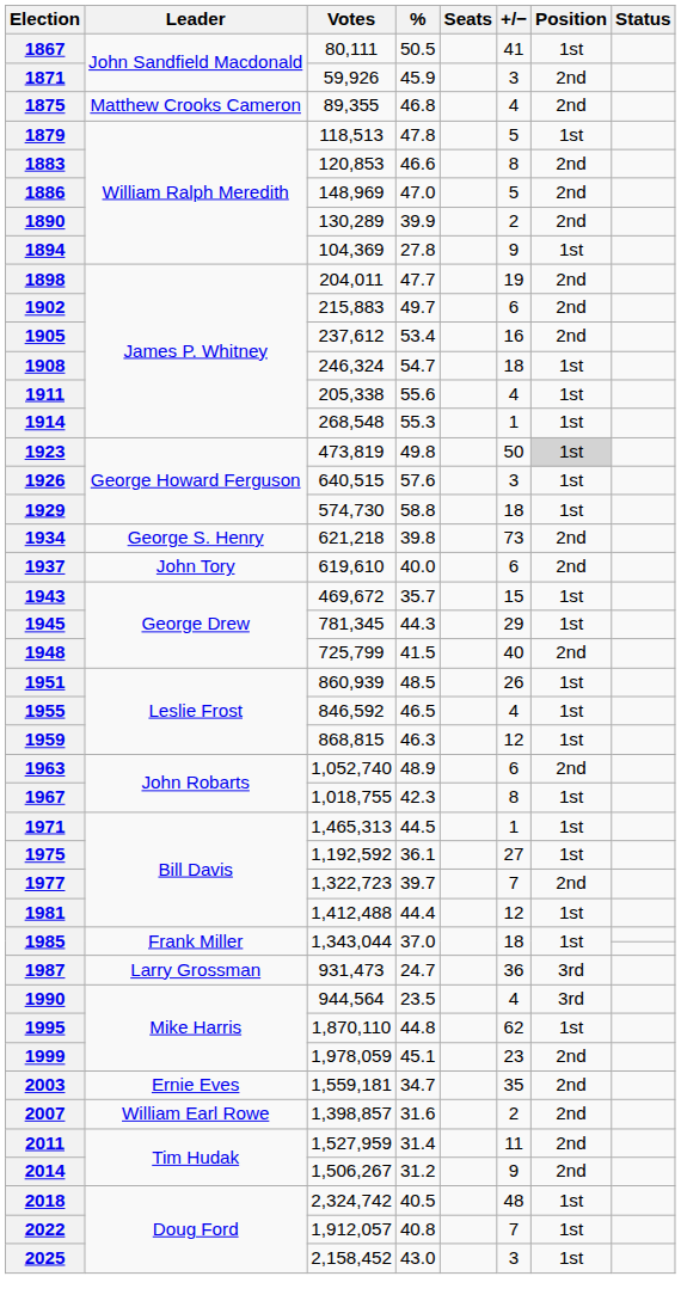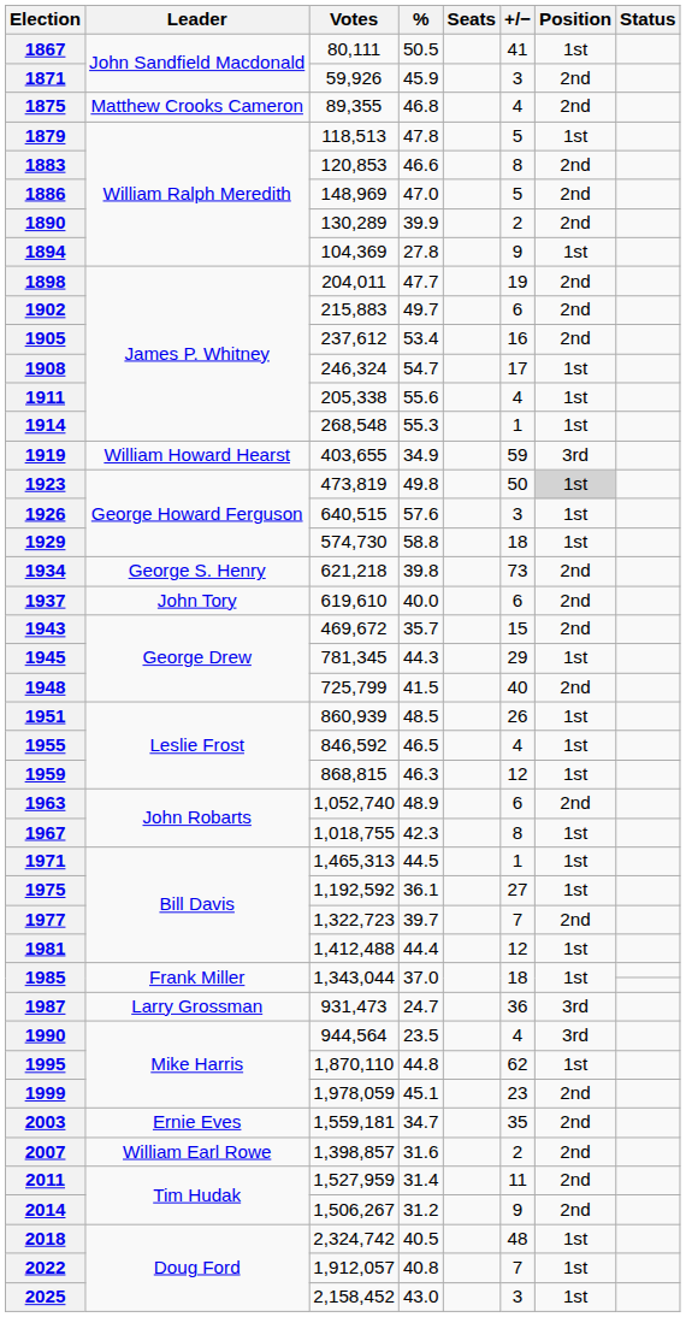1908 | +/−: 18 -> 17
+ row: 1919 | William Howard Hearst | 403,655 | 34.9 | 59 | 3rd
1943 | Position: 1st -> 2nd
